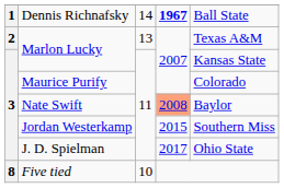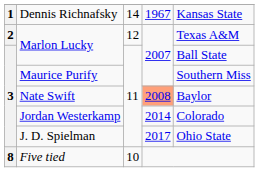Dennis Richnafsky | column 4: bold -> normal
Dennis Richnafsky | column 5: Ball State -> Kansas State
2 / Marlon Lucky | column 3: 13 -> 12
3 / Marlon Lucky | column 5: Kansas State -> Ball State
Maurice Purify | column 5: Colorado -> Southern Miss
Jordan Westerkamp | column 4: 2015 -> 2014
Jordan Westerkamp | column 5: Southern Miss -> Colorado
